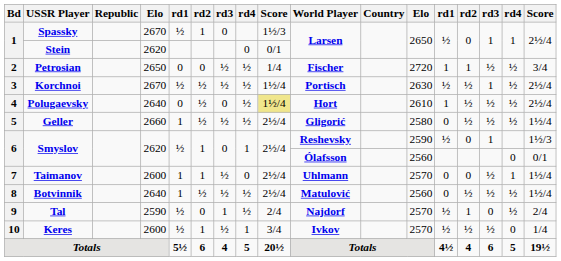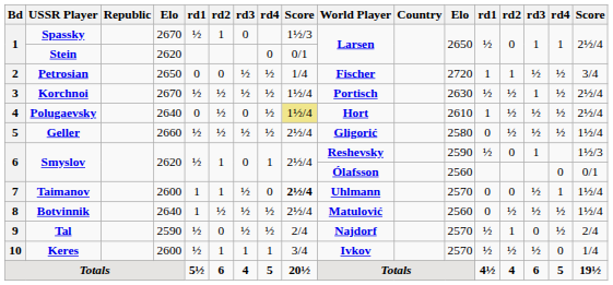Geller | column 5: 1 -> ½
Taimanov | column 9: normal -> bold
Tal | column 7: 1 -> ½
Keres | column 7: ½ -> 1
